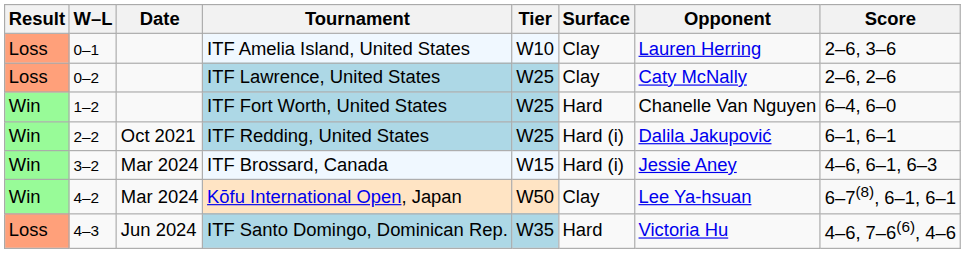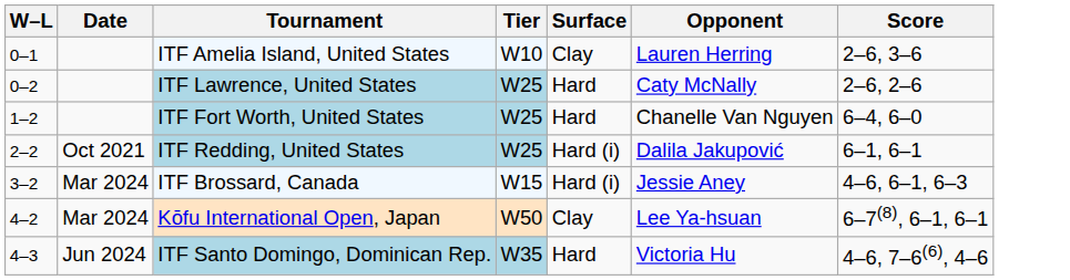- column: Result | Loss | Loss | Win | Win | Win | Win | Loss
ITF Lawrence, United States | Surface: Clay -> Hard
